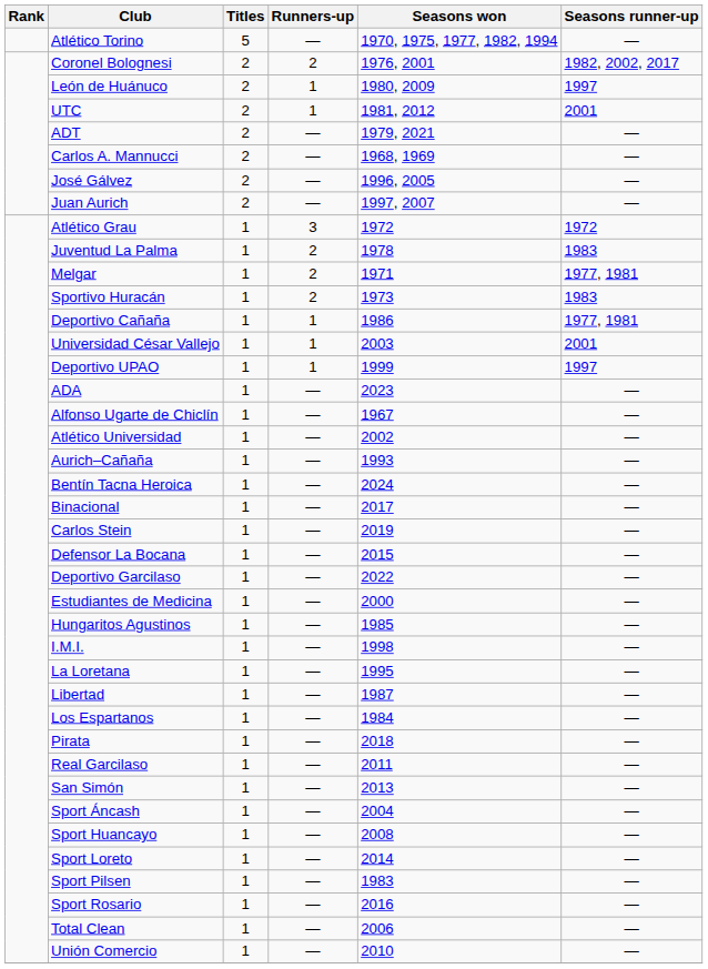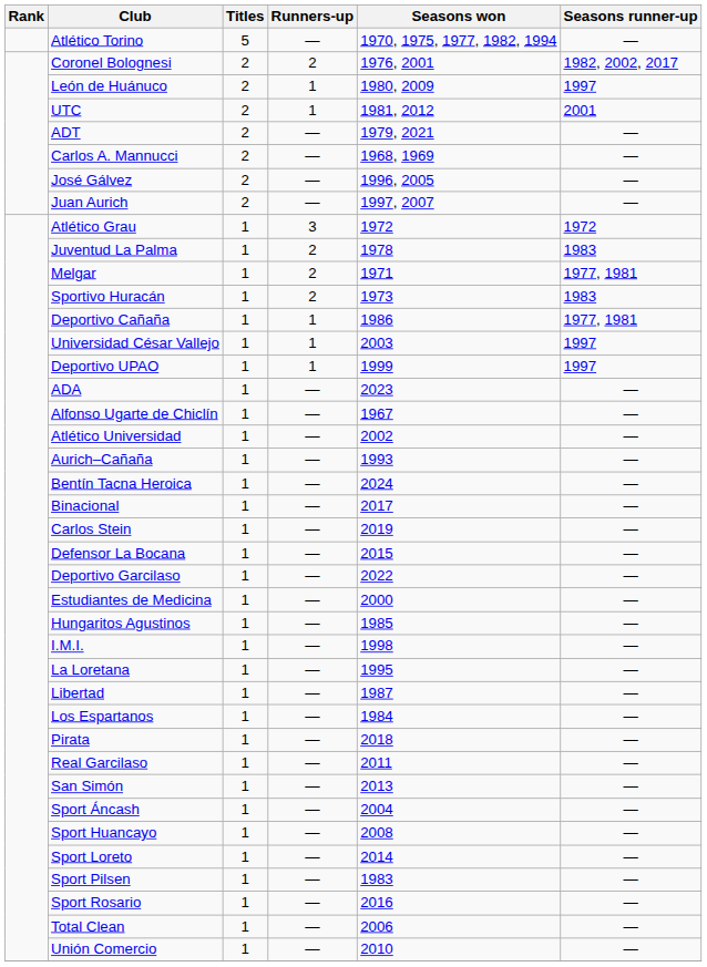Universidad César Vallejo | Seasons runner-up: 2001 -> 1997
